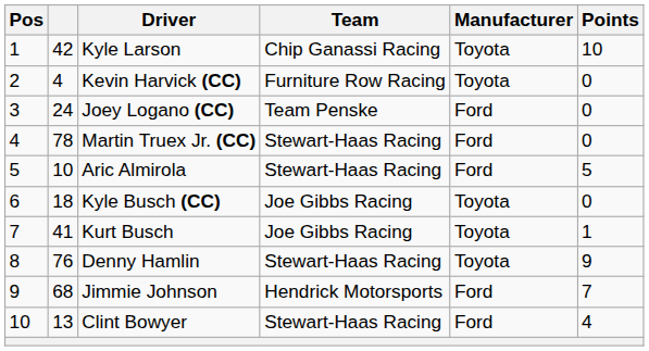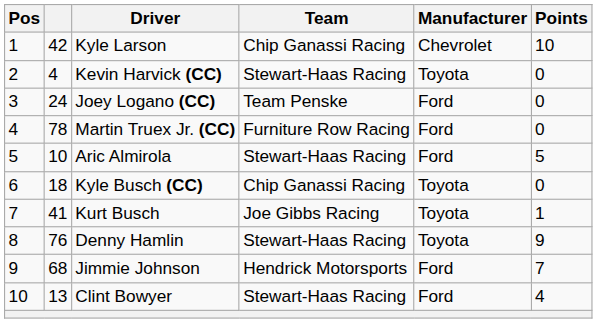Kyle Larson | Manufacturer: Toyota -> Chevrolet
Kevin Harvick (CC) | Team: Furniture Row Racing -> Stewart-Haas Racing
Martin Truex Jr. (CC) | Team: Stewart-Haas Racing -> Furniture Row Racing
Kyle Busch (CC) | Team: Joe Gibbs Racing -> Chip Ganassi Racing
